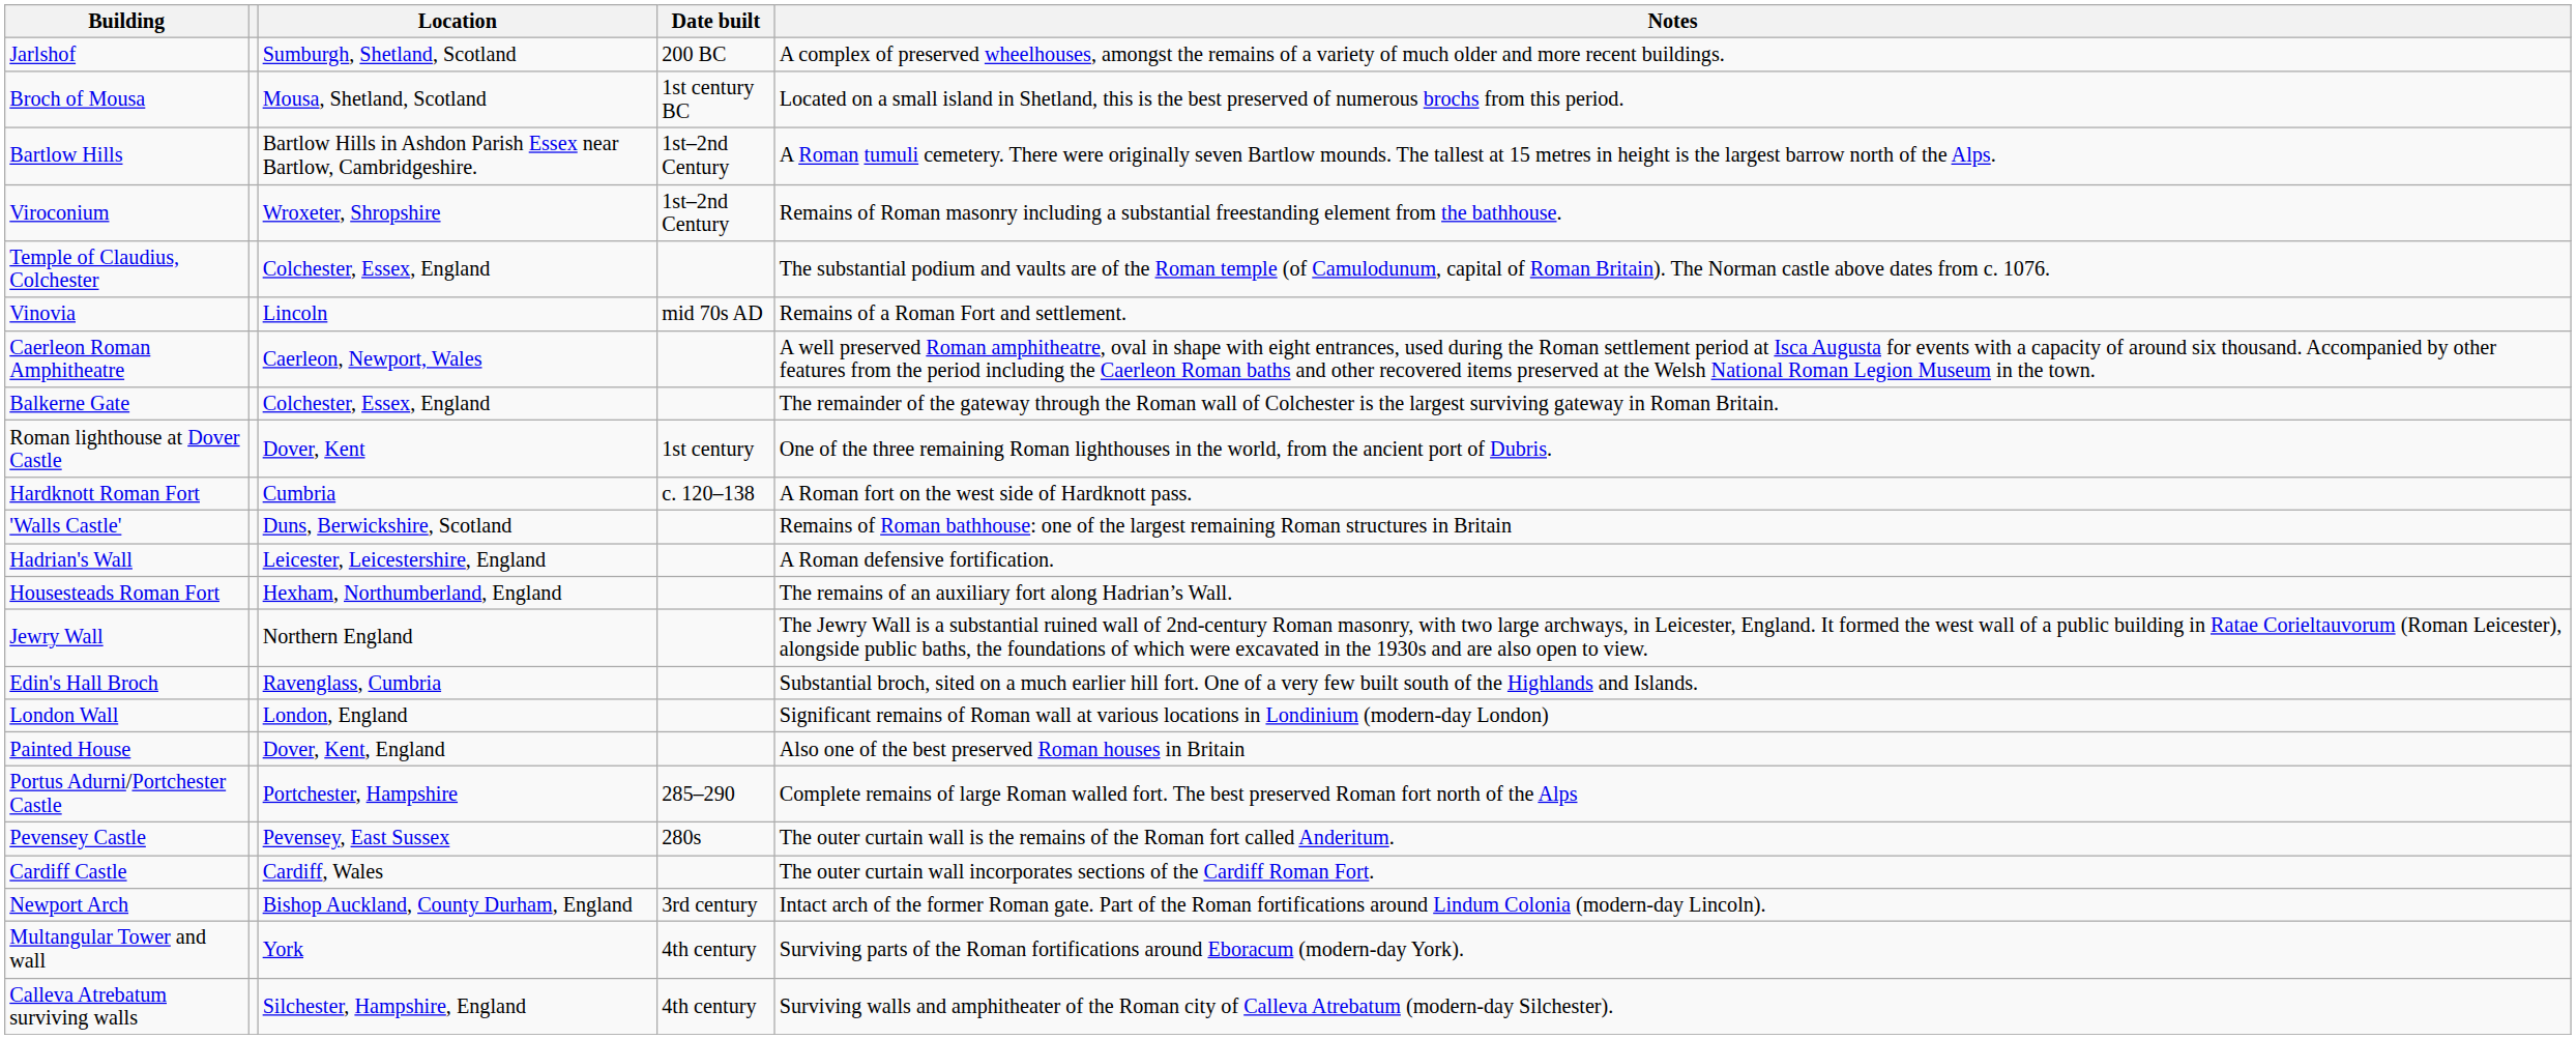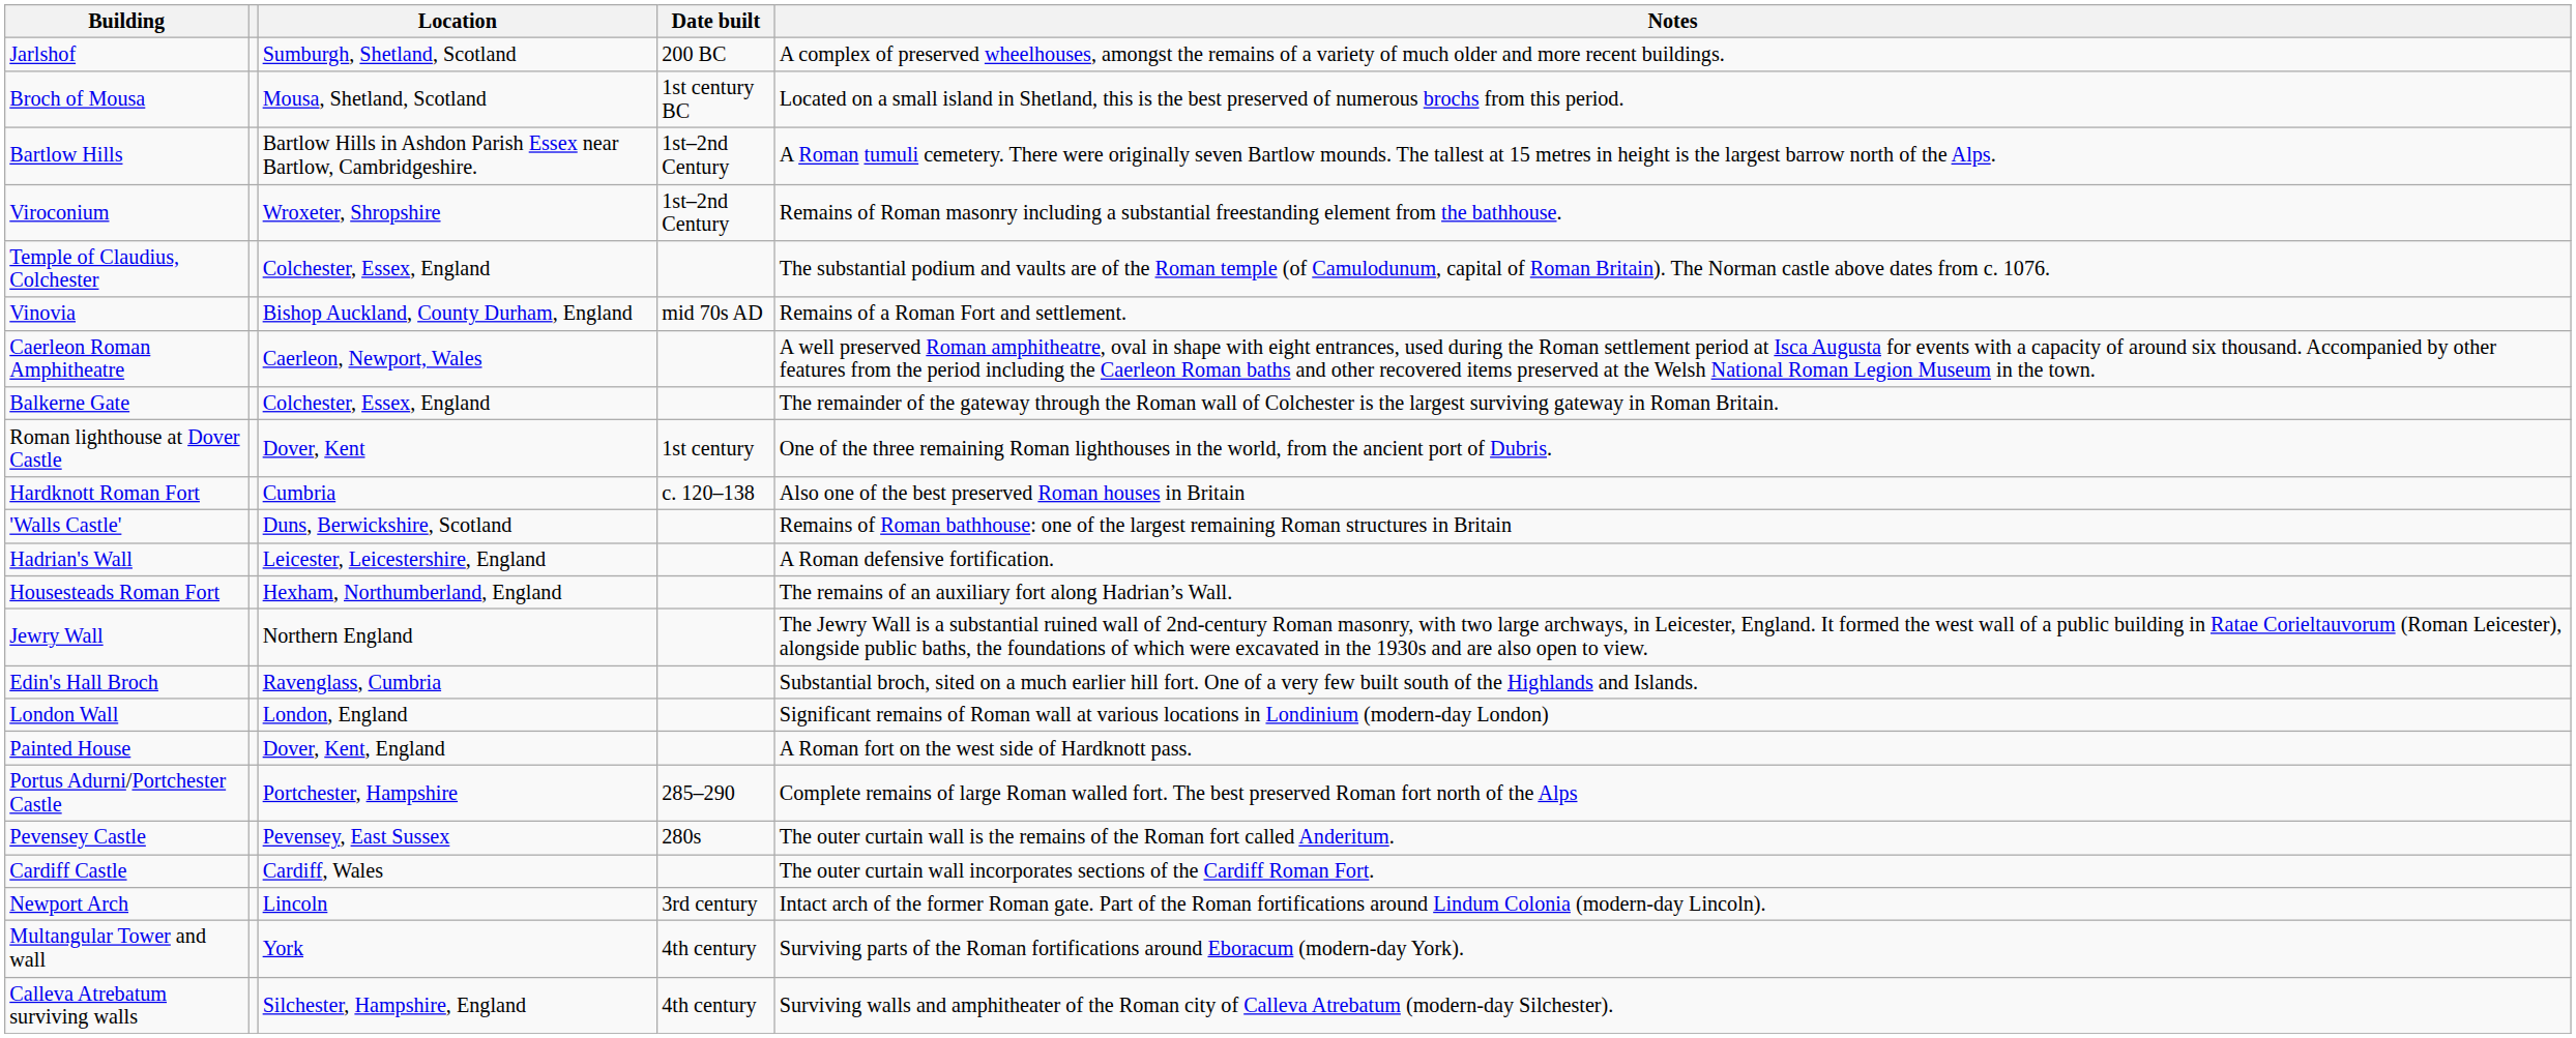Vinovia | Location: Lincoln -> Bishop Auckland, County Durham, England
Hardknott Roman Fort | Notes: A Roman fort on the west side of Hardknott pass. -> Also one of the best preserved Roman houses in Britain
Painted House | Notes: Also one of the best preserved Roman houses in Britain -> A Roman fort on the west side of Hardknott pass.
Newport Arch | Location: Bishop Auckland, County Durham, England -> Lincoln
